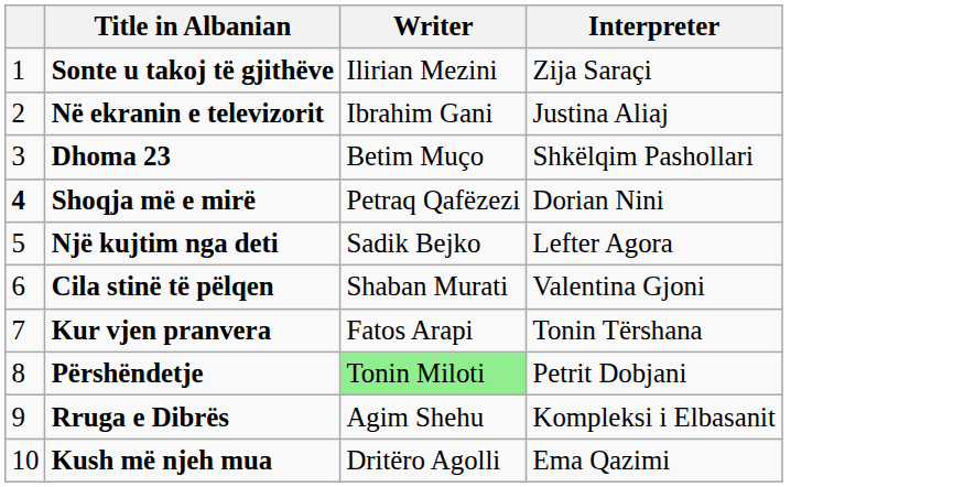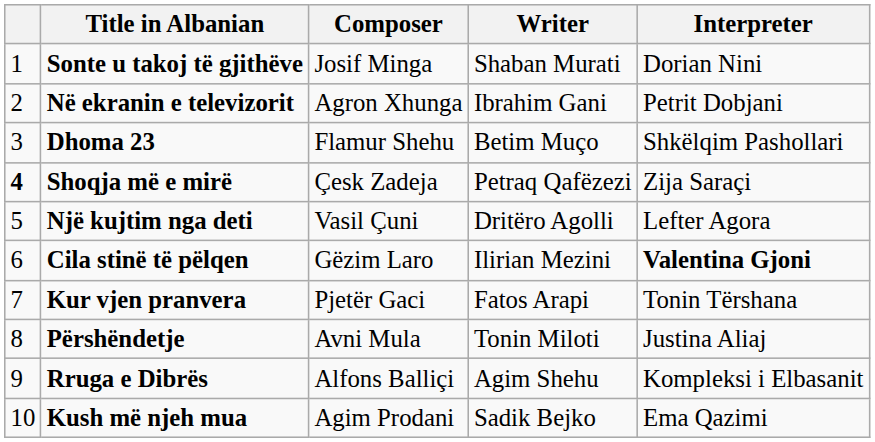+ column: Composer | Josif Minga | Agron Xhunga | Flamur Shehu | Çesk Zadeja | Vasil Çuni | Gëzim Laro | Pjetër Gaci | Avni Mula | Alfons Balliçi | Agim Prodani
Sonte u takoj të gjithëve | Writer: Ilirian Mezini -> Shaban Murati
Sonte u takoj të gjithëve | Interpreter: Zija Saraçi -> Dorian Nini
Në ekranin e televizorit | Interpreter: Justina Aliaj -> Petrit Dobjani
Shoqja më e mirë | Interpreter: Dorian Nini -> Zija Saraçi
Një kujtim nga deti | Writer: Sadik Bejko -> Dritëro Agolli
Cila stinë të pëlqen | Writer: Shaban Murati -> Ilirian Mezini
Cila stinë të pëlqen | Interpreter: normal -> bold
Përshëndetje | Writer: lightgreen background -> no background
Përshëndetje | Interpreter: Petrit Dobjani -> Justina Aliaj
Kush më njeh mua | Writer: Dritëro Agolli -> Sadik Bejko
